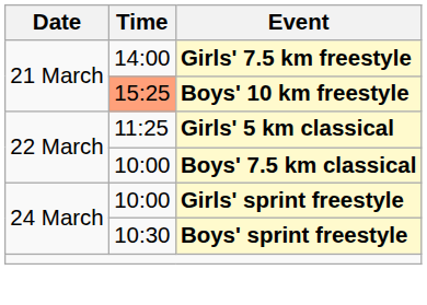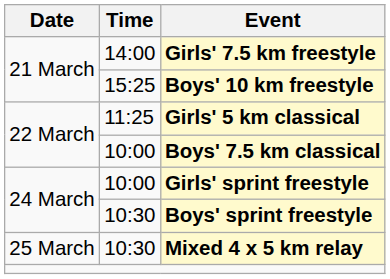Boys' 10 km freestyle | Time: lightsalmon background -> no background
+ row: 25 March | 10:30 | Mixed 4 x 5 km relay
